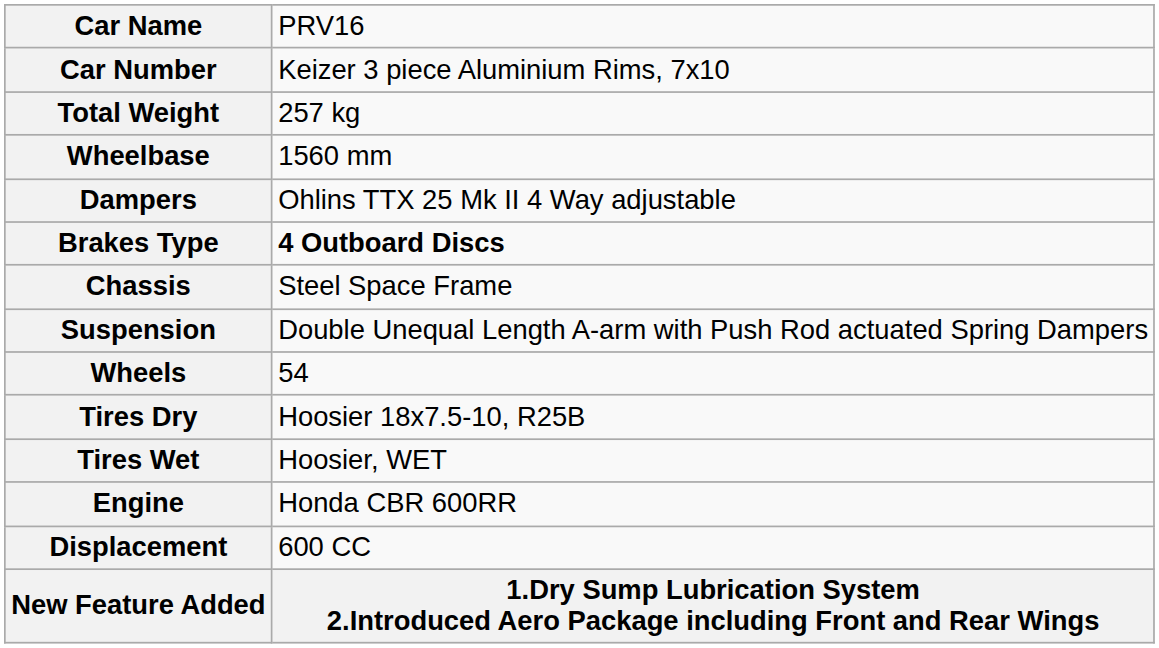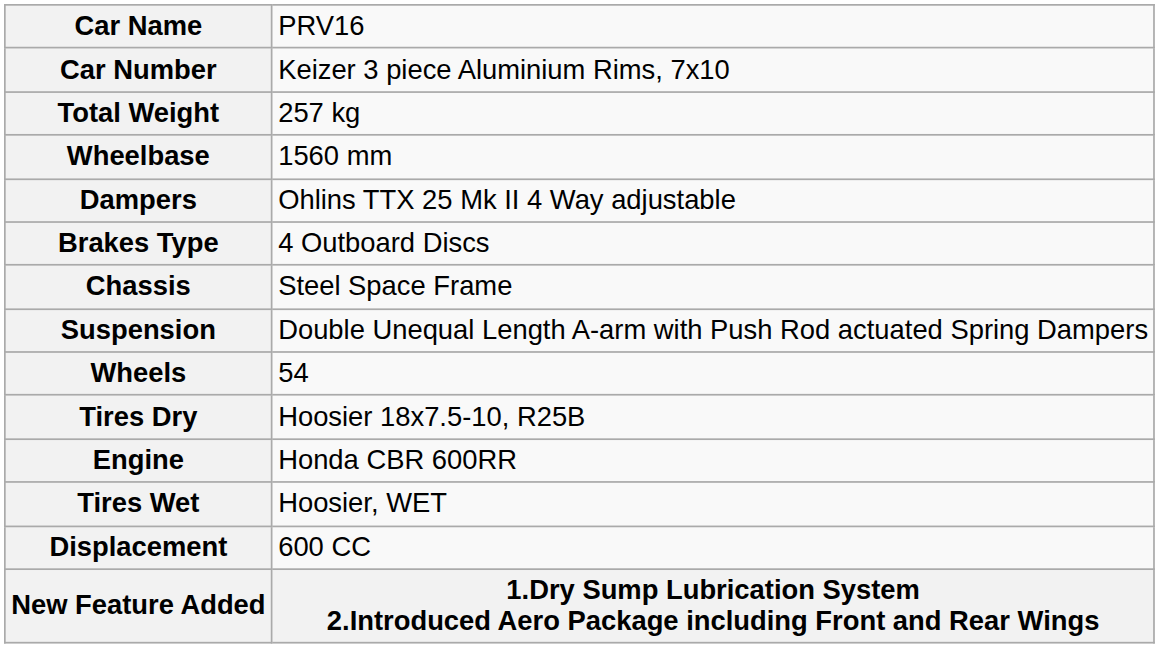Brakes Type | column 2: bold -> normal
rows swapped: Tires Wet <-> Engine
